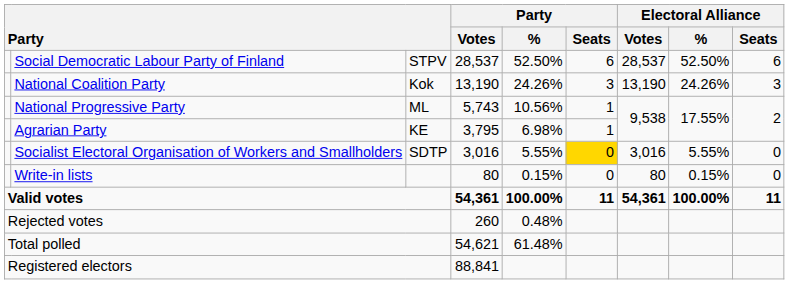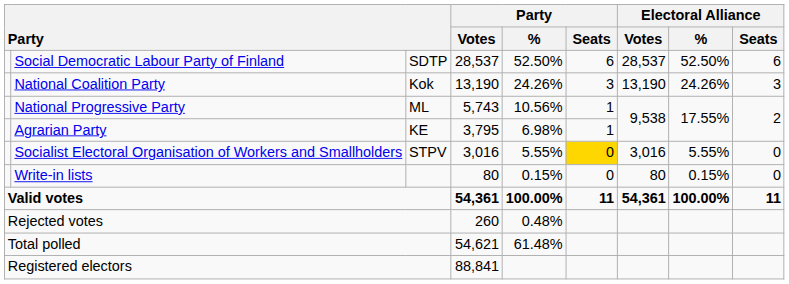Social Democratic Labour Party of Finland | column 3: STPV -> SDTP
Socialist Electoral Organisation of Workers and Smallholders | column 3: SDTP -> STPV
